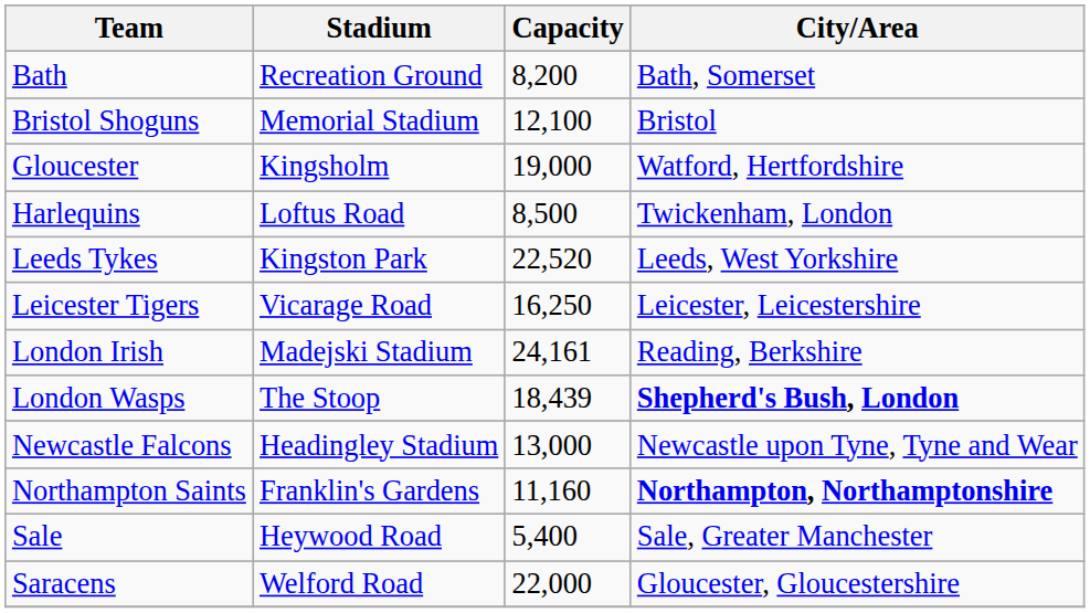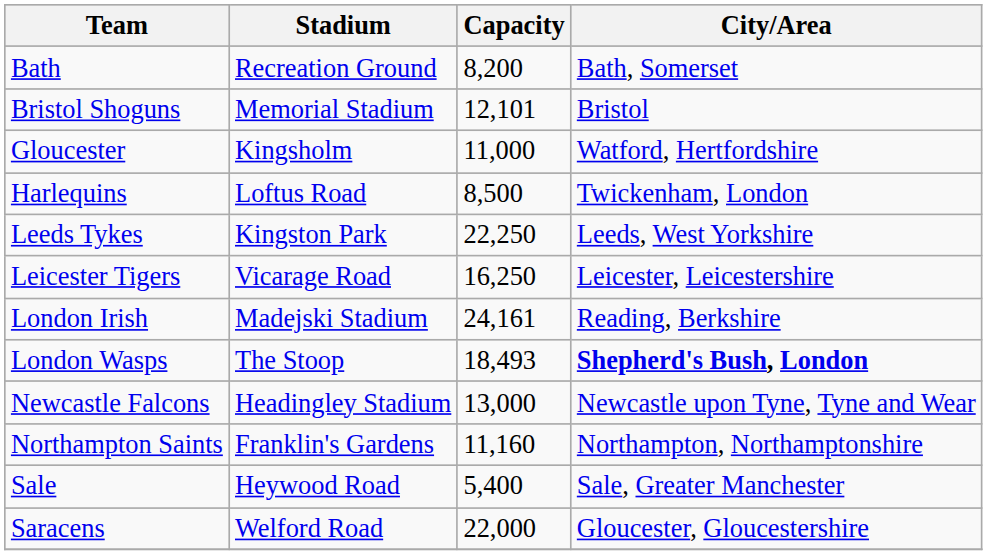Bristol Shoguns | Capacity: 12,100 -> 12,101
Gloucester | Capacity: 19,000 -> 11,000
Leeds Tykes | Capacity: 22,520 -> 22,250
London Wasps | Capacity: 18,439 -> 18,493
Northampton Saints | City/Area: bold -> normal
